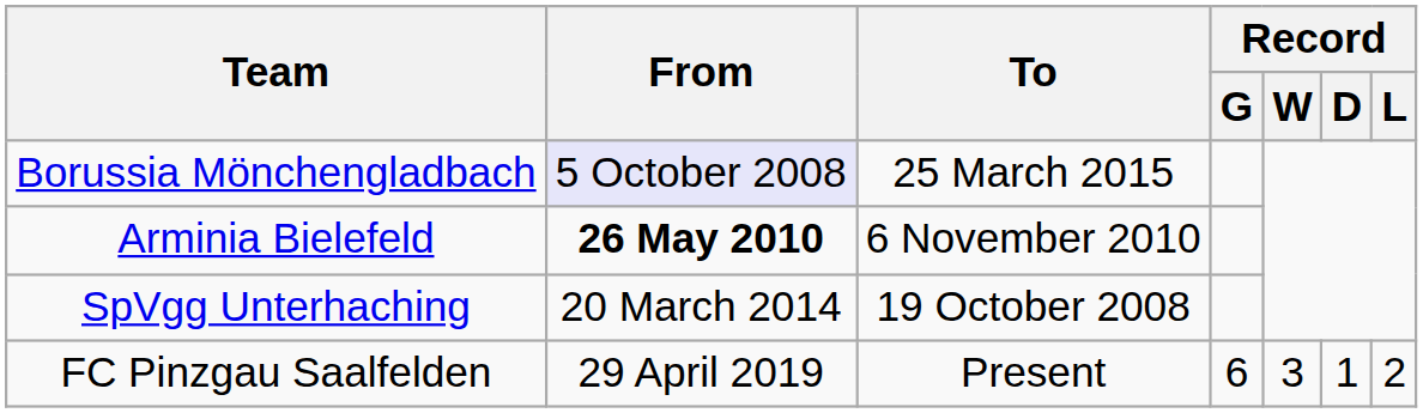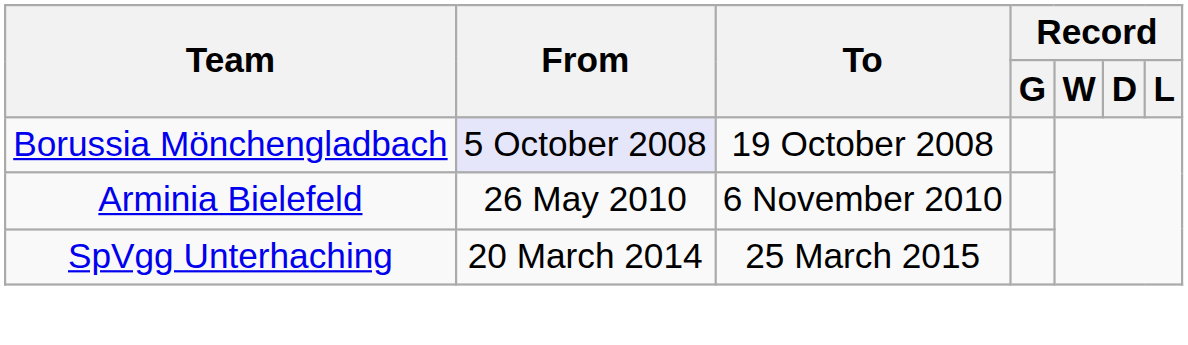Borussia Mönchengladbach | To: 25 March 2015 -> 19 October 2008
Arminia Bielefeld | From: bold -> normal
SpVgg Unterhaching | To: 19 October 2008 -> 25 March 2015
- row: FC Pinzgau Saalfelden | 29 April 2019 | Present | 6 | 3 | 1 | 2
